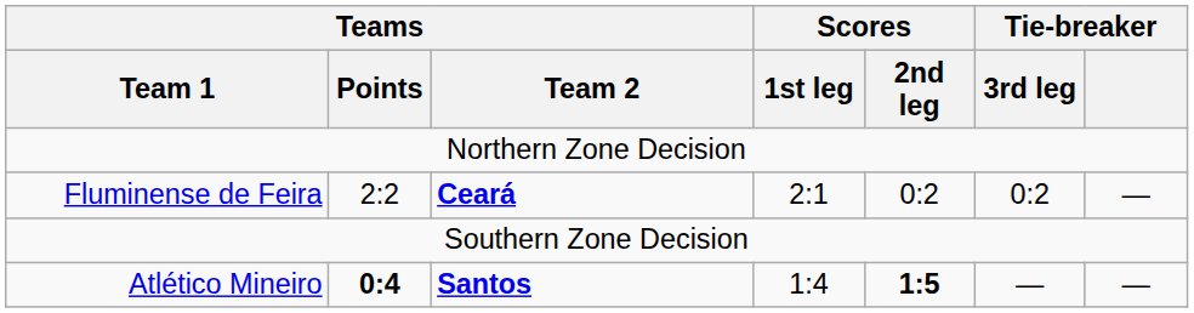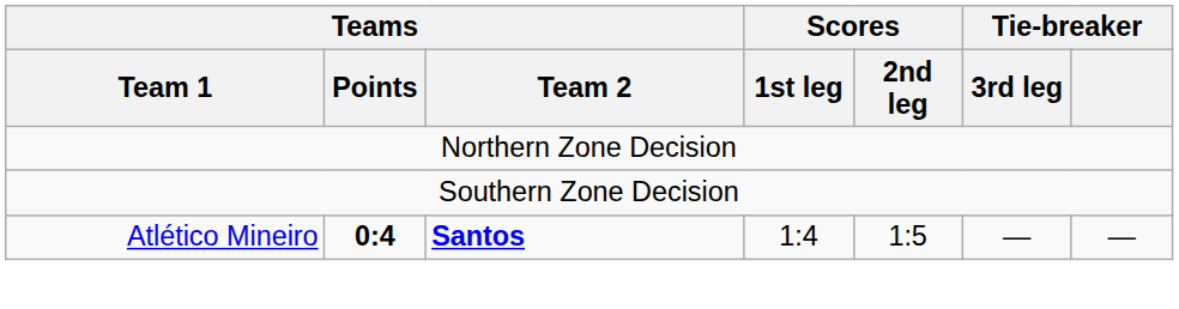- row: Fluminense de Feira | 2:2 | Ceará | 2:1 | 0:2 | 0:2 | —
Atlético Mineiro | Scores / 2nd leg: bold -> normal
